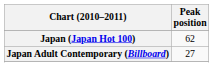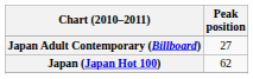rows swapped: Japan (Japan Hot 100) <-> Japan Adult Contemporary (Billboard)
